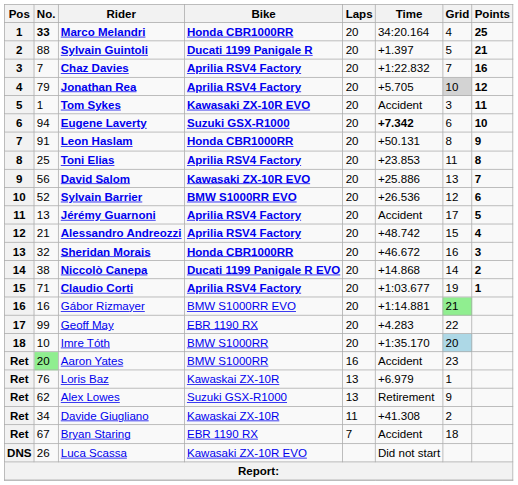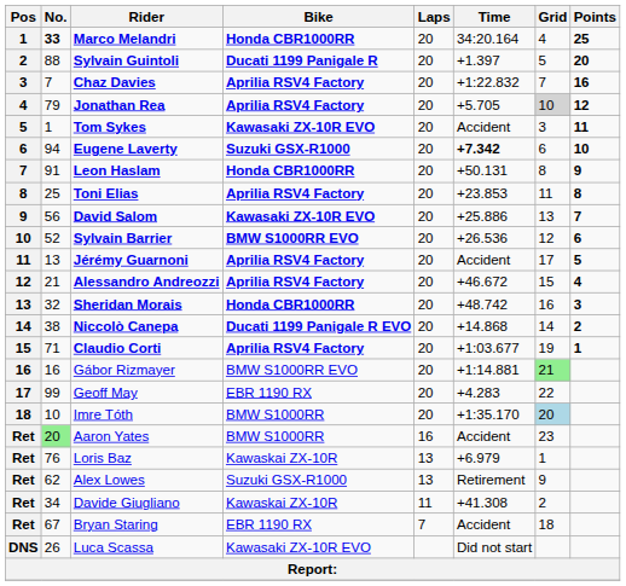Sylvain Guintoli | Points: 21 -> 20
Alessandro Andreozzi | Time: +48.742 -> +46.672
Sheridan Morais | Time: +46.672 -> +48.742
